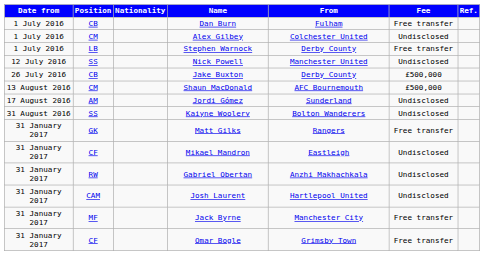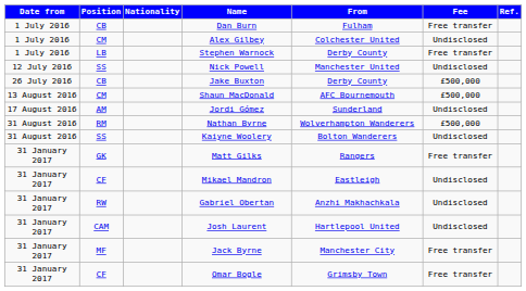+ row: 31 August 2016 | RM | Nathan Byrne | Wolverhampton Wanderers | £500,000
